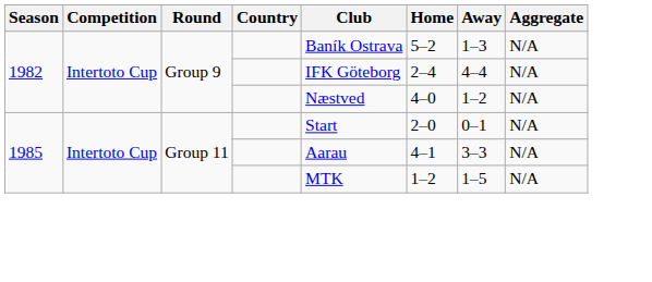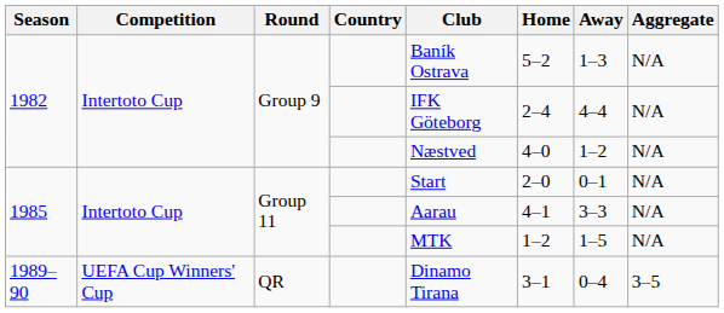+ row: 1989–90 | UEFA Cup Winners' Cup | QR | Dinamo Tirana | 3–1 | 0–4 | 3–5
